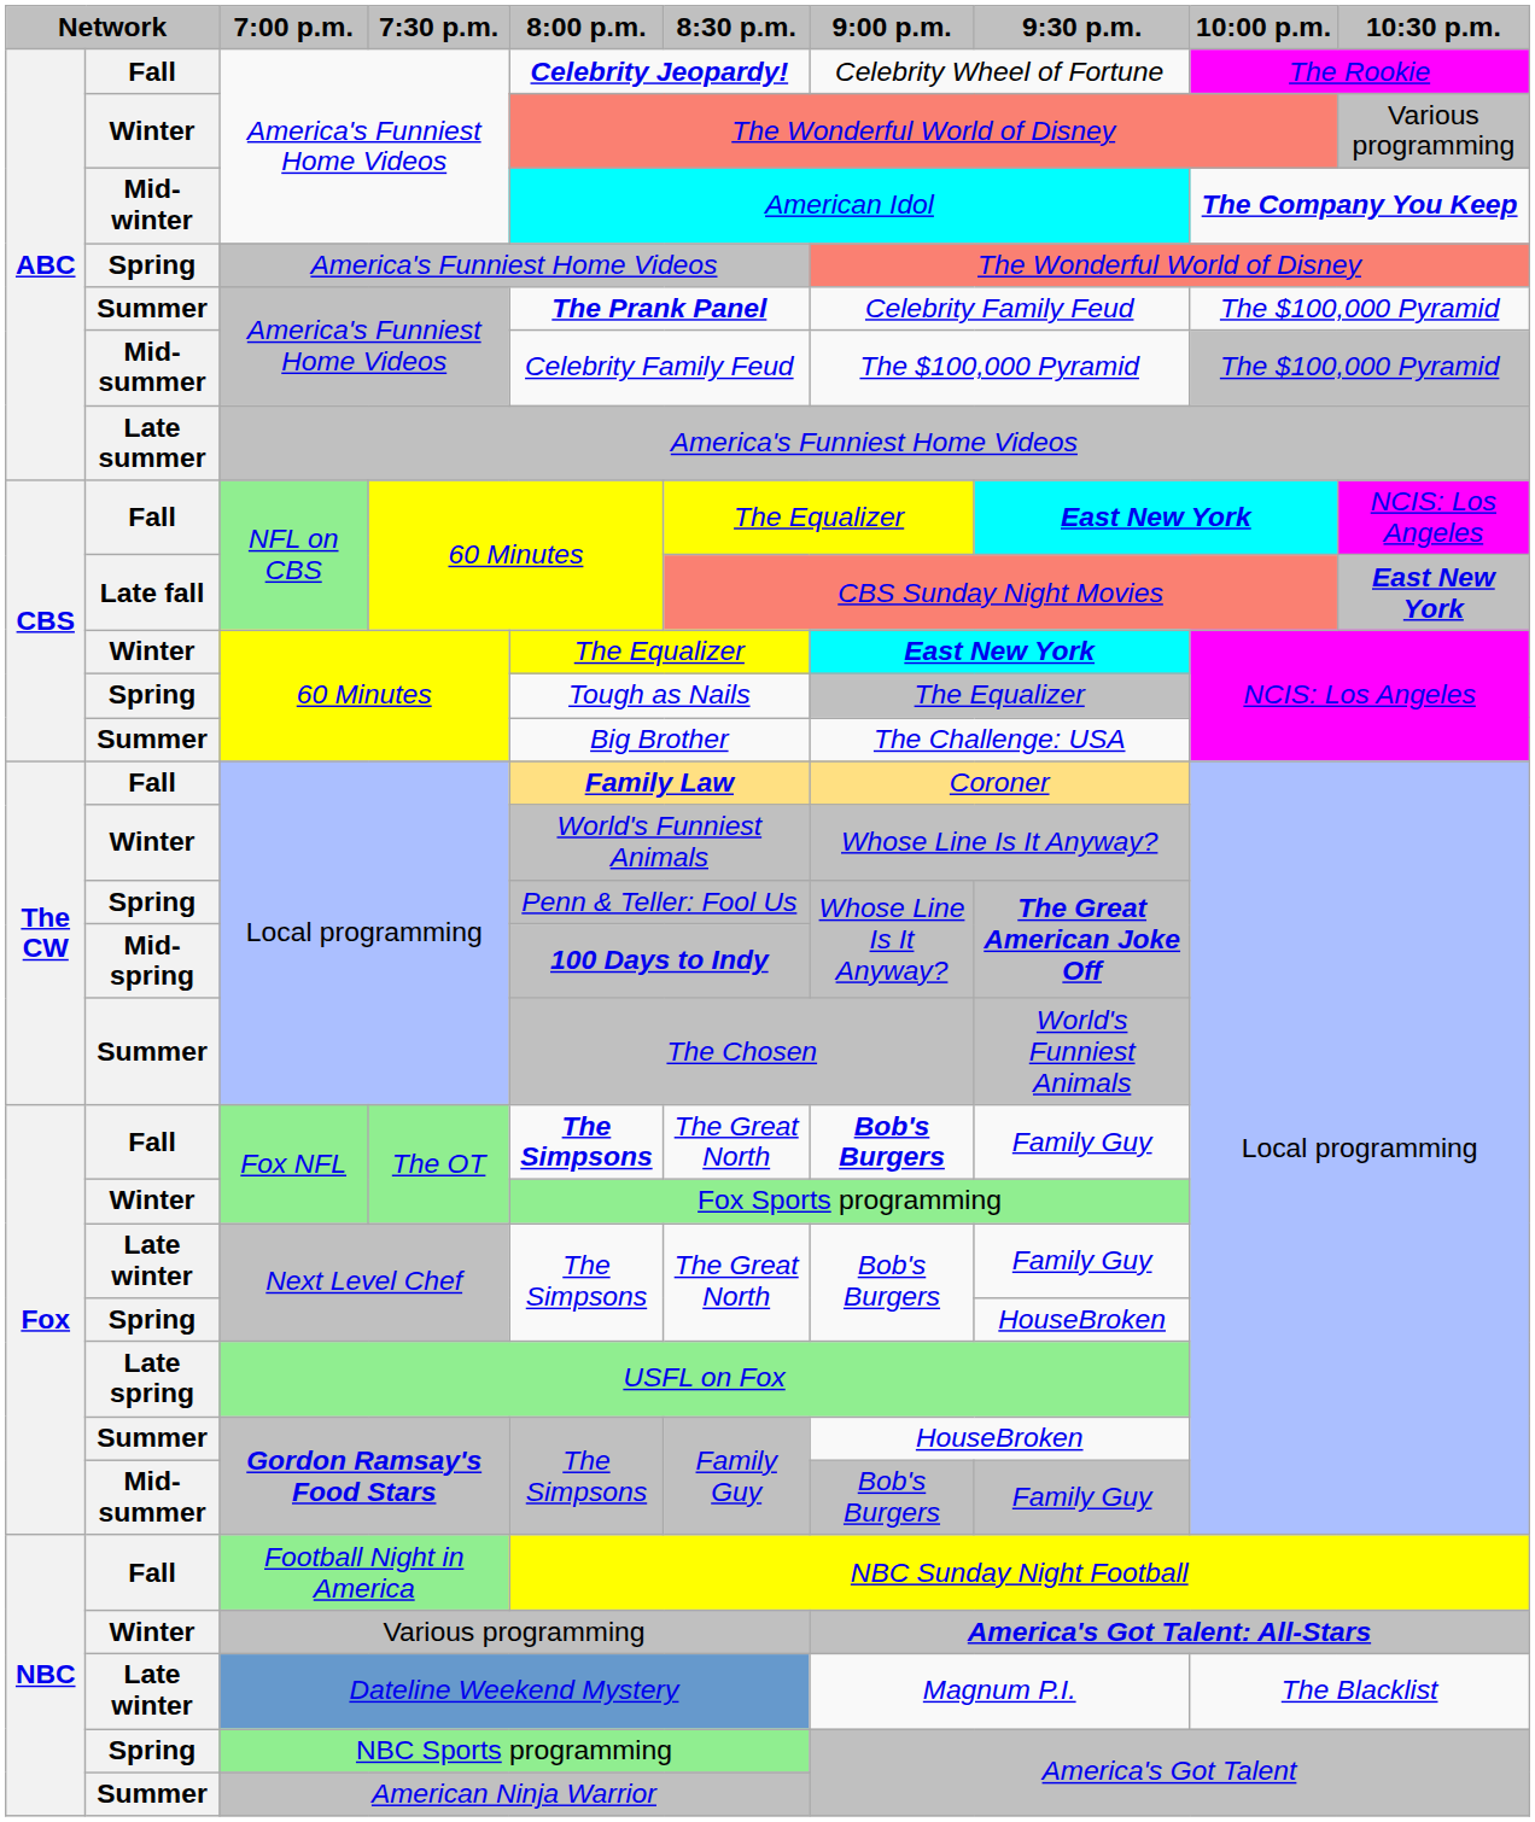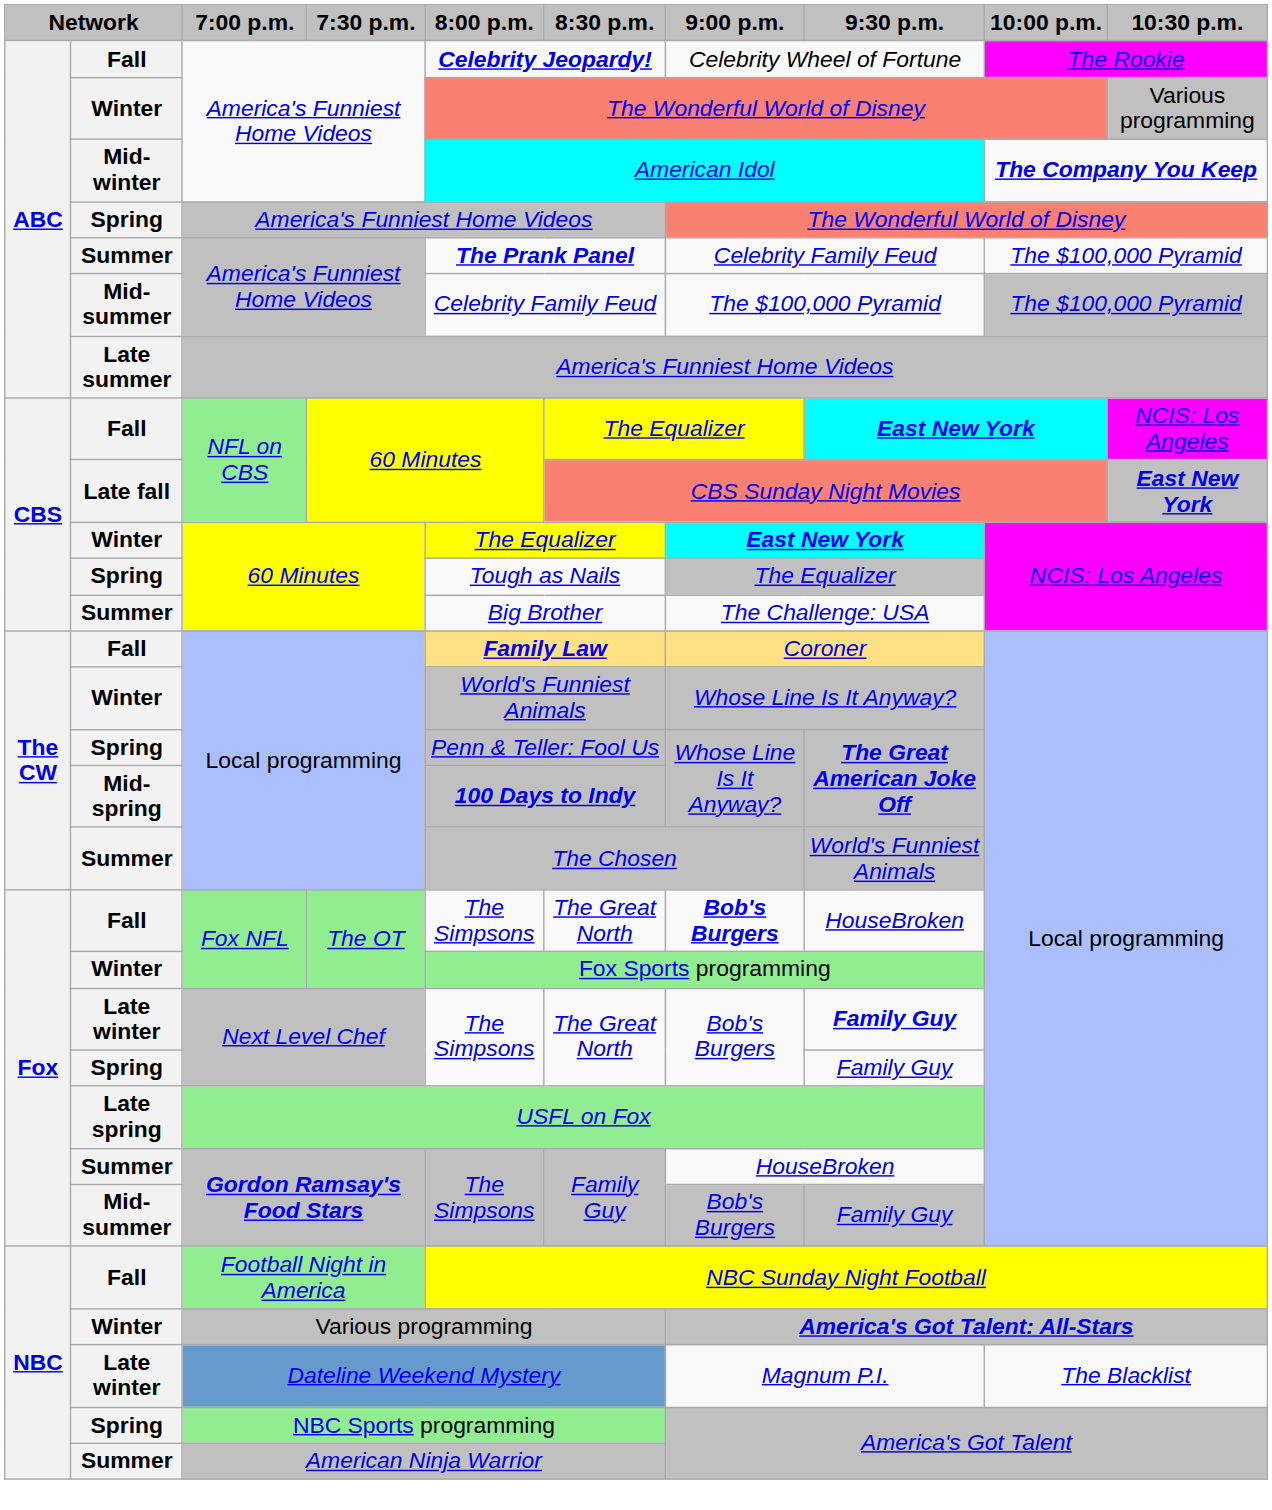Fall / Fox NFL | 8:00 p.m.: bold -> normal
Fall / Fox NFL | 9:30 p.m.: Family Guy -> HouseBroken
Late winter / Next Level Chef | 9:30 p.m.: normal -> bold
Spring / Next Level Chef | 9:30 p.m.: HouseBroken -> Family Guy
